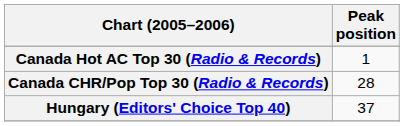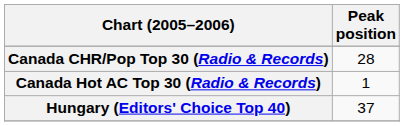rows swapped: Canada CHR/Pop Top 30 (Radio & Records) <-> Canada Hot AC Top 30 (Radio & Records)
